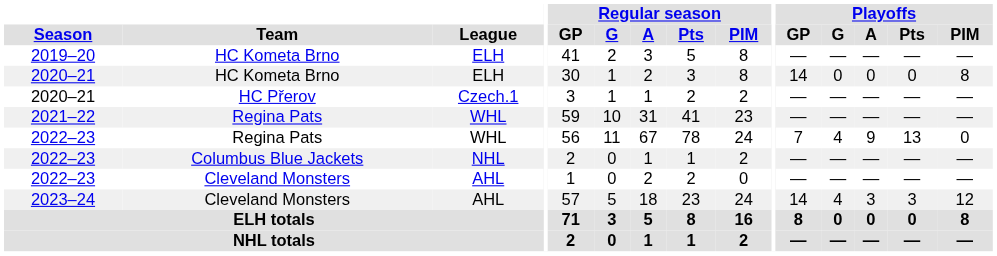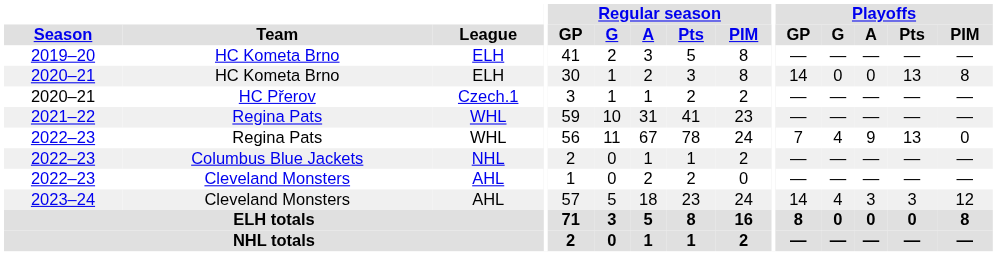2020–21 / HC Kometa Brno | Playoffs / Pts: 0 -> 13
